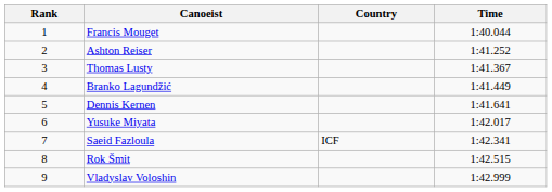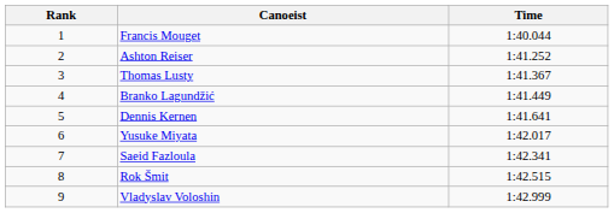- column: Country | ICF
